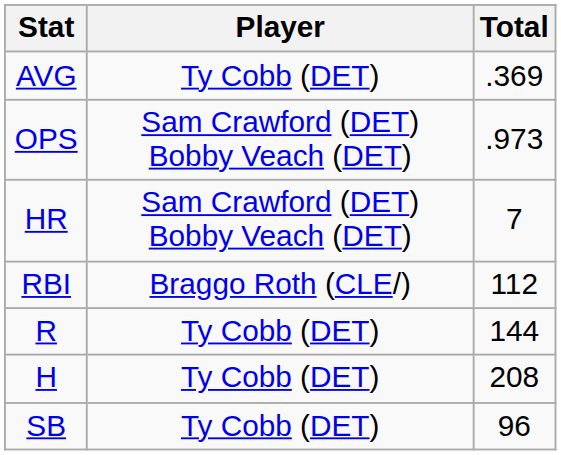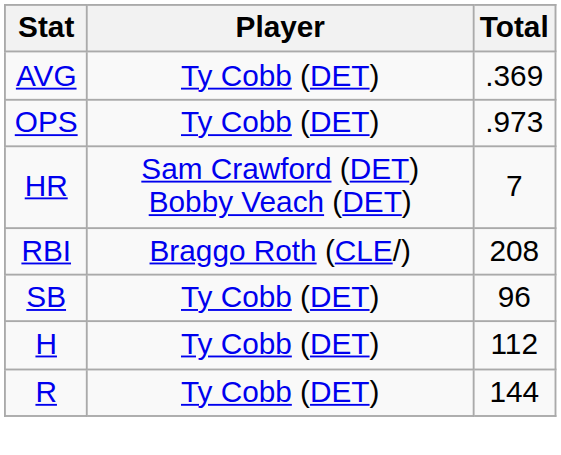OPS | Player: Sam Crawford (DET) Bobby Veach (DET) -> Ty Cobb (DET)
RBI | Total: 112 -> 208
rows swapped: R <-> SB
H | Total: 208 -> 112
